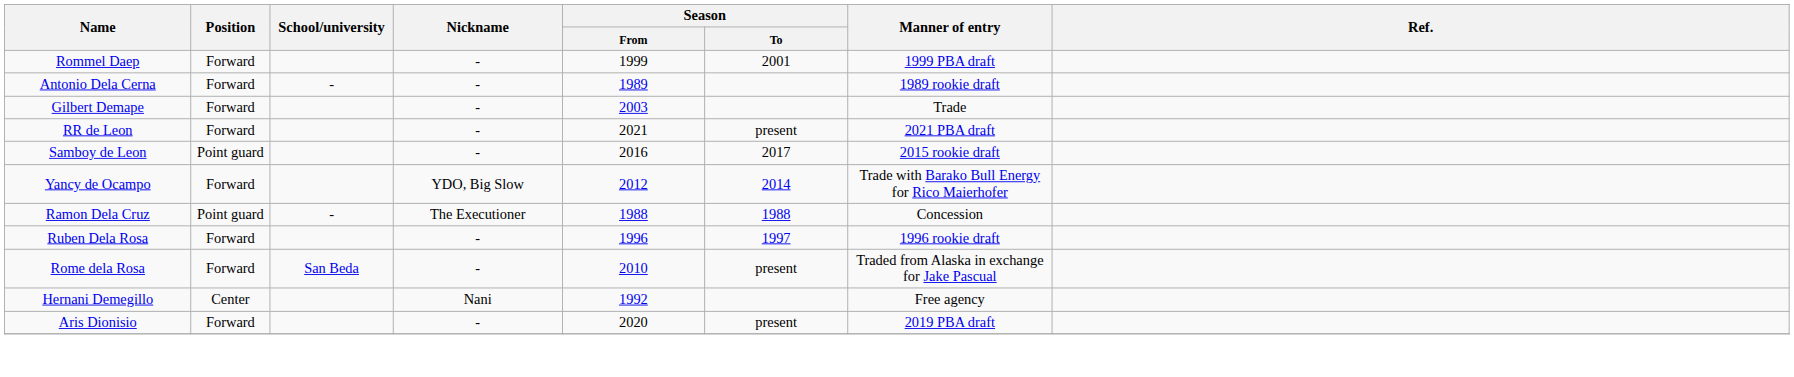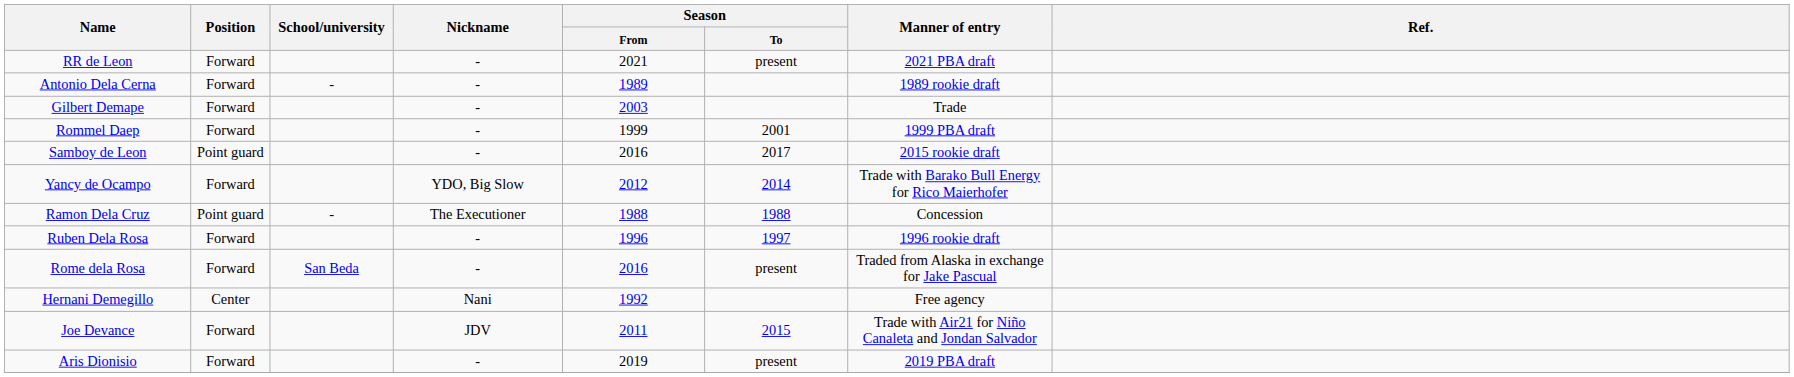rows swapped: Rommel Daep <-> RR de Leon
Rome dela Rosa | Season / From: 2010 -> 2016
+ row: Joe Devance | Forward | JDV | 2011 | 2015 | Trade with Air21 for Niño Canaleta and Jondan Salvador
Aris Dionisio | Season / From: 2020 -> 2019
